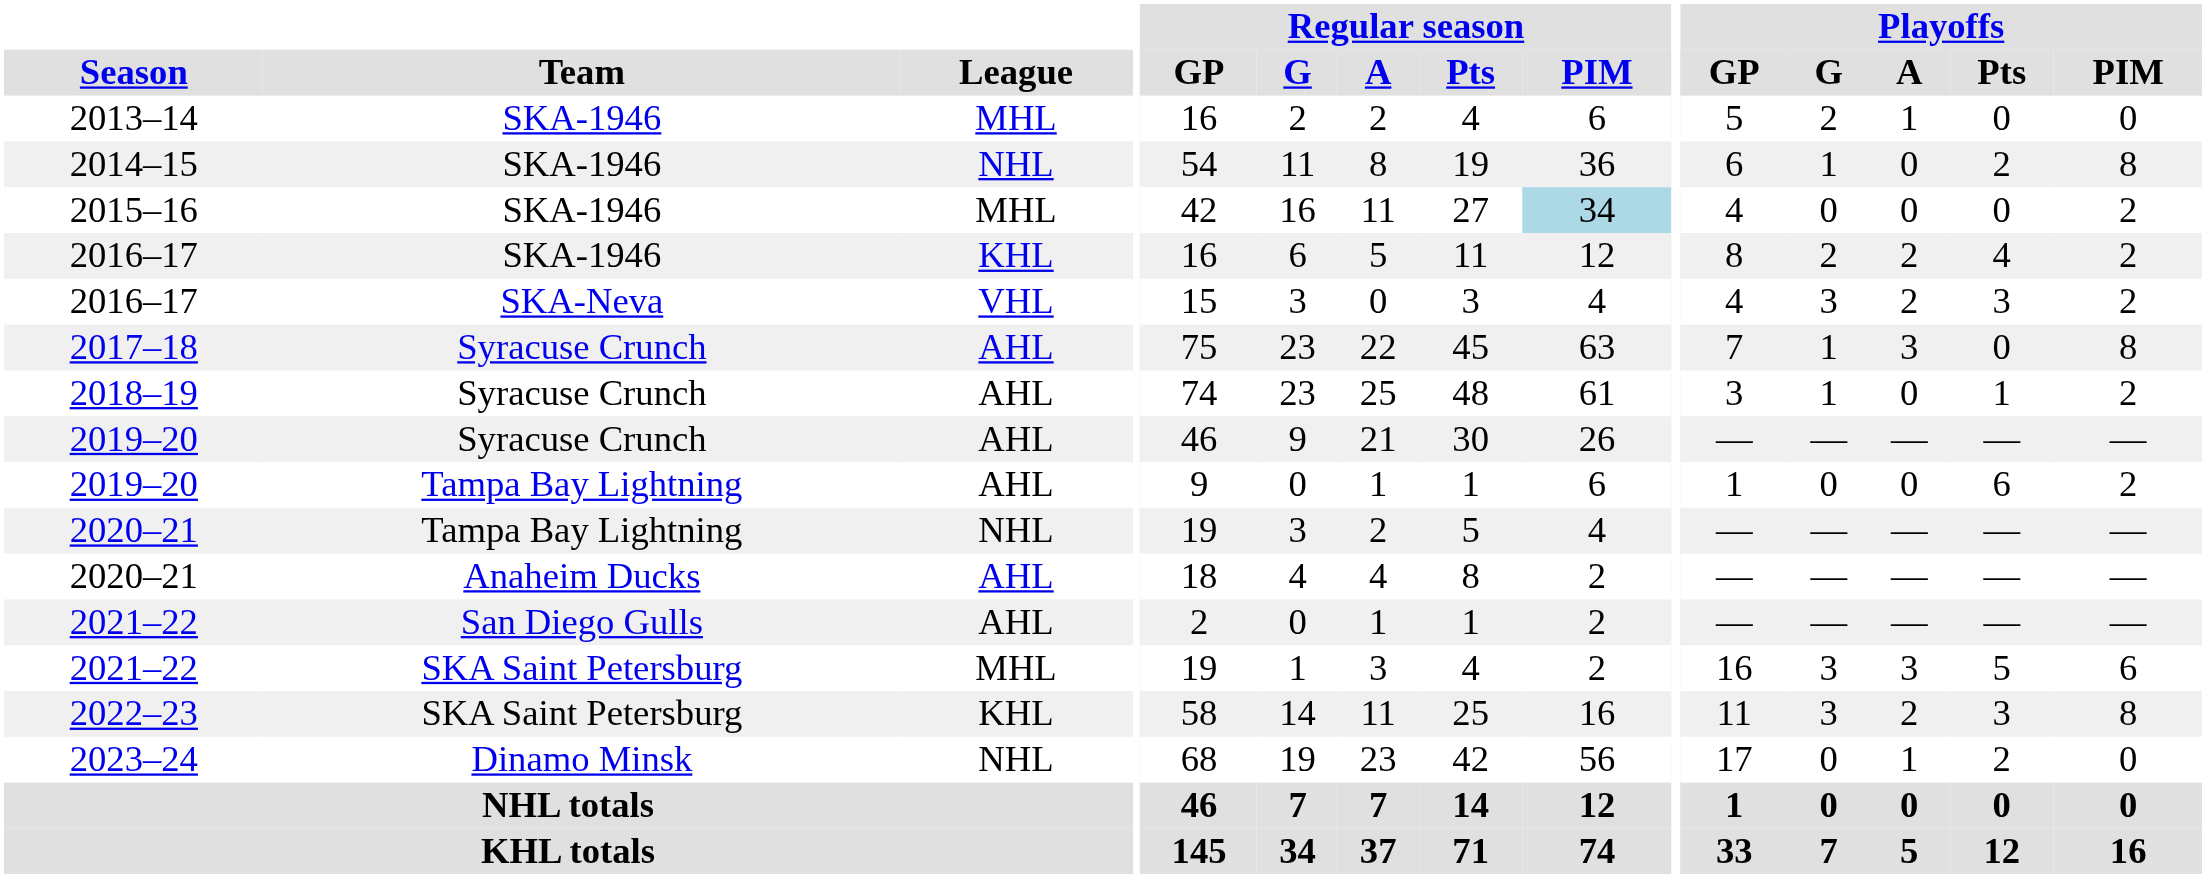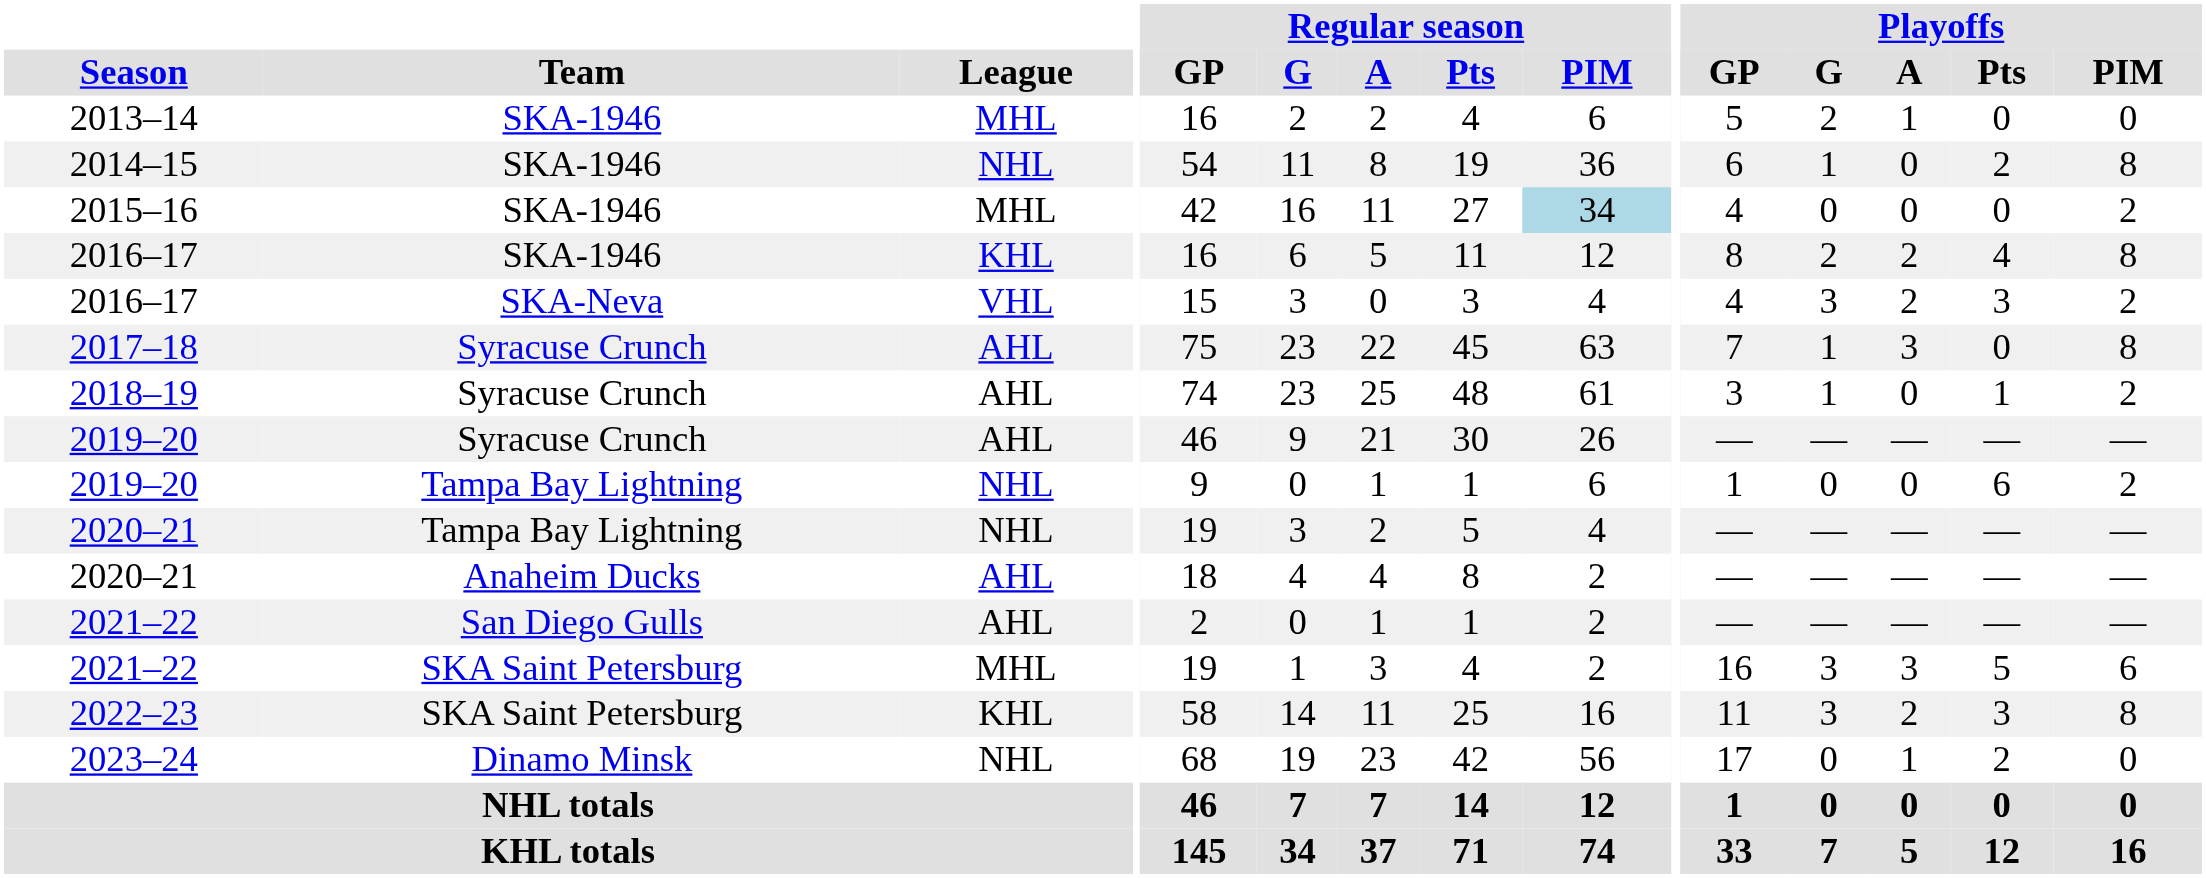2016–17 / SKA-1946 | Playoffs / PIM: 2 -> 8
2019–20 / Tampa Bay Lightning | League: AHL -> NHL
